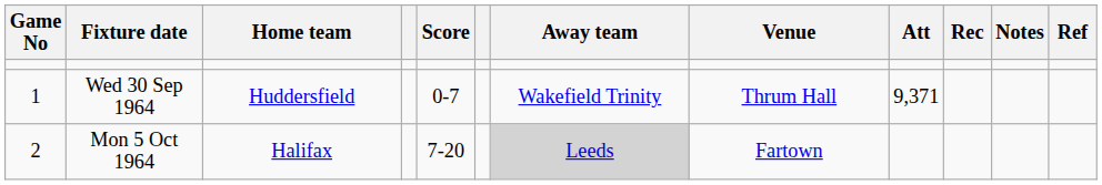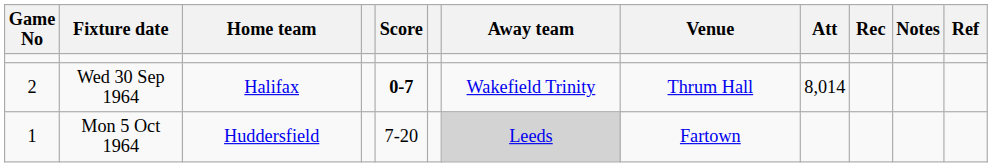Wed 30 Sep 1964 | Game No: 1 -> 2
Wed 30 Sep 1964 | Home team: Huddersfield -> Halifax
Wed 30 Sep 1964 | Score: normal -> bold
Wed 30 Sep 1964 | Att: 9,371 -> 8,014
Mon 5 Oct 1964 | Game No: 2 -> 1
Mon 5 Oct 1964 | Home team: Halifax -> Huddersfield
